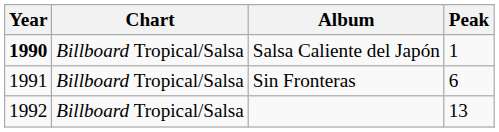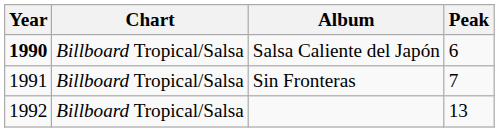Salsa Caliente del Japón | Peak: 1 -> 6
Sin Fronteras | Peak: 6 -> 7
